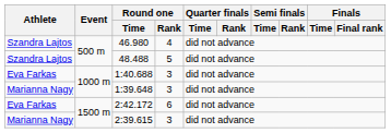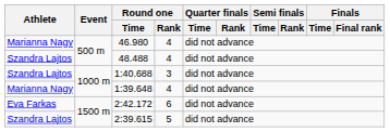46.980 | Athlete: Szandra Lajtos -> Marianna Nagy
48.488 | Round one / Rank: 5 -> 4
1:40.688 | Athlete: Eva Farkas -> Szandra Lajtos
1:39.648 | Round one / Rank: 3 -> 4
2:39.615 | Athlete: Marianna Nagy -> Szandra Lajtos
2:39.615 | Round one / Rank: 3 -> 5
